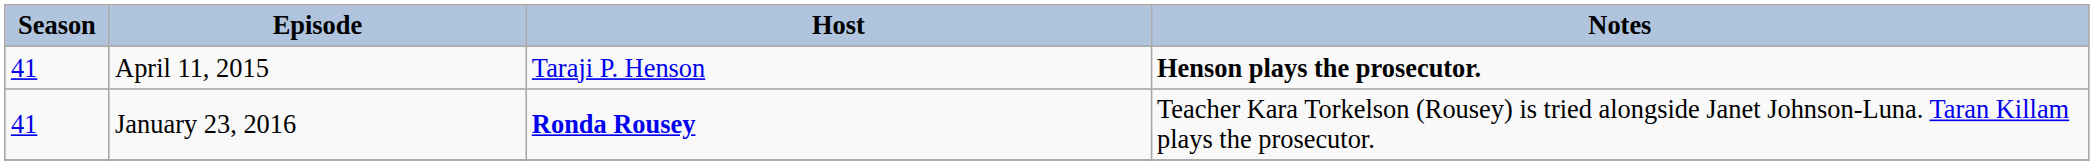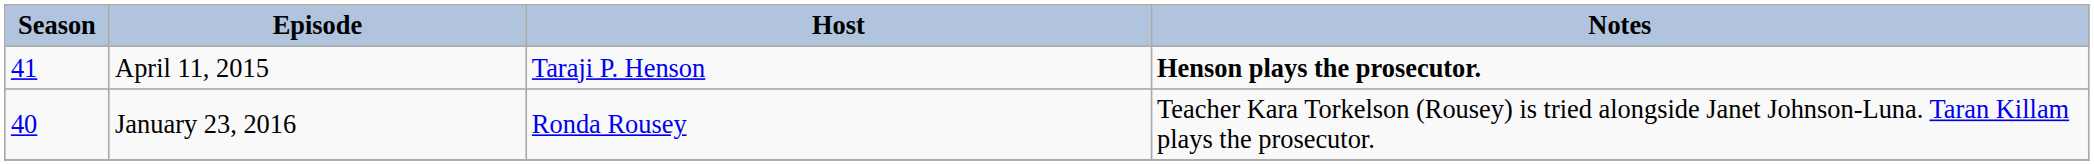January 23, 2016 | Season: 41 -> 40
January 23, 2016 | Host: bold -> normal
